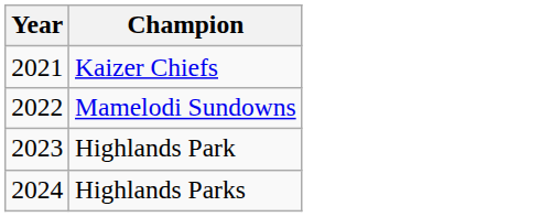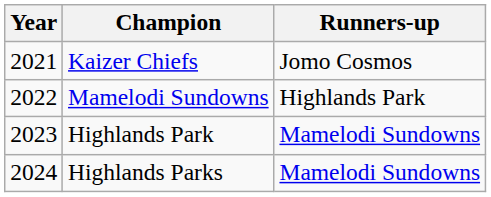+ column: Runners-up | Jomo Cosmos | Highlands Park | Mamelodi Sundowns | Mamelodi Sundowns
